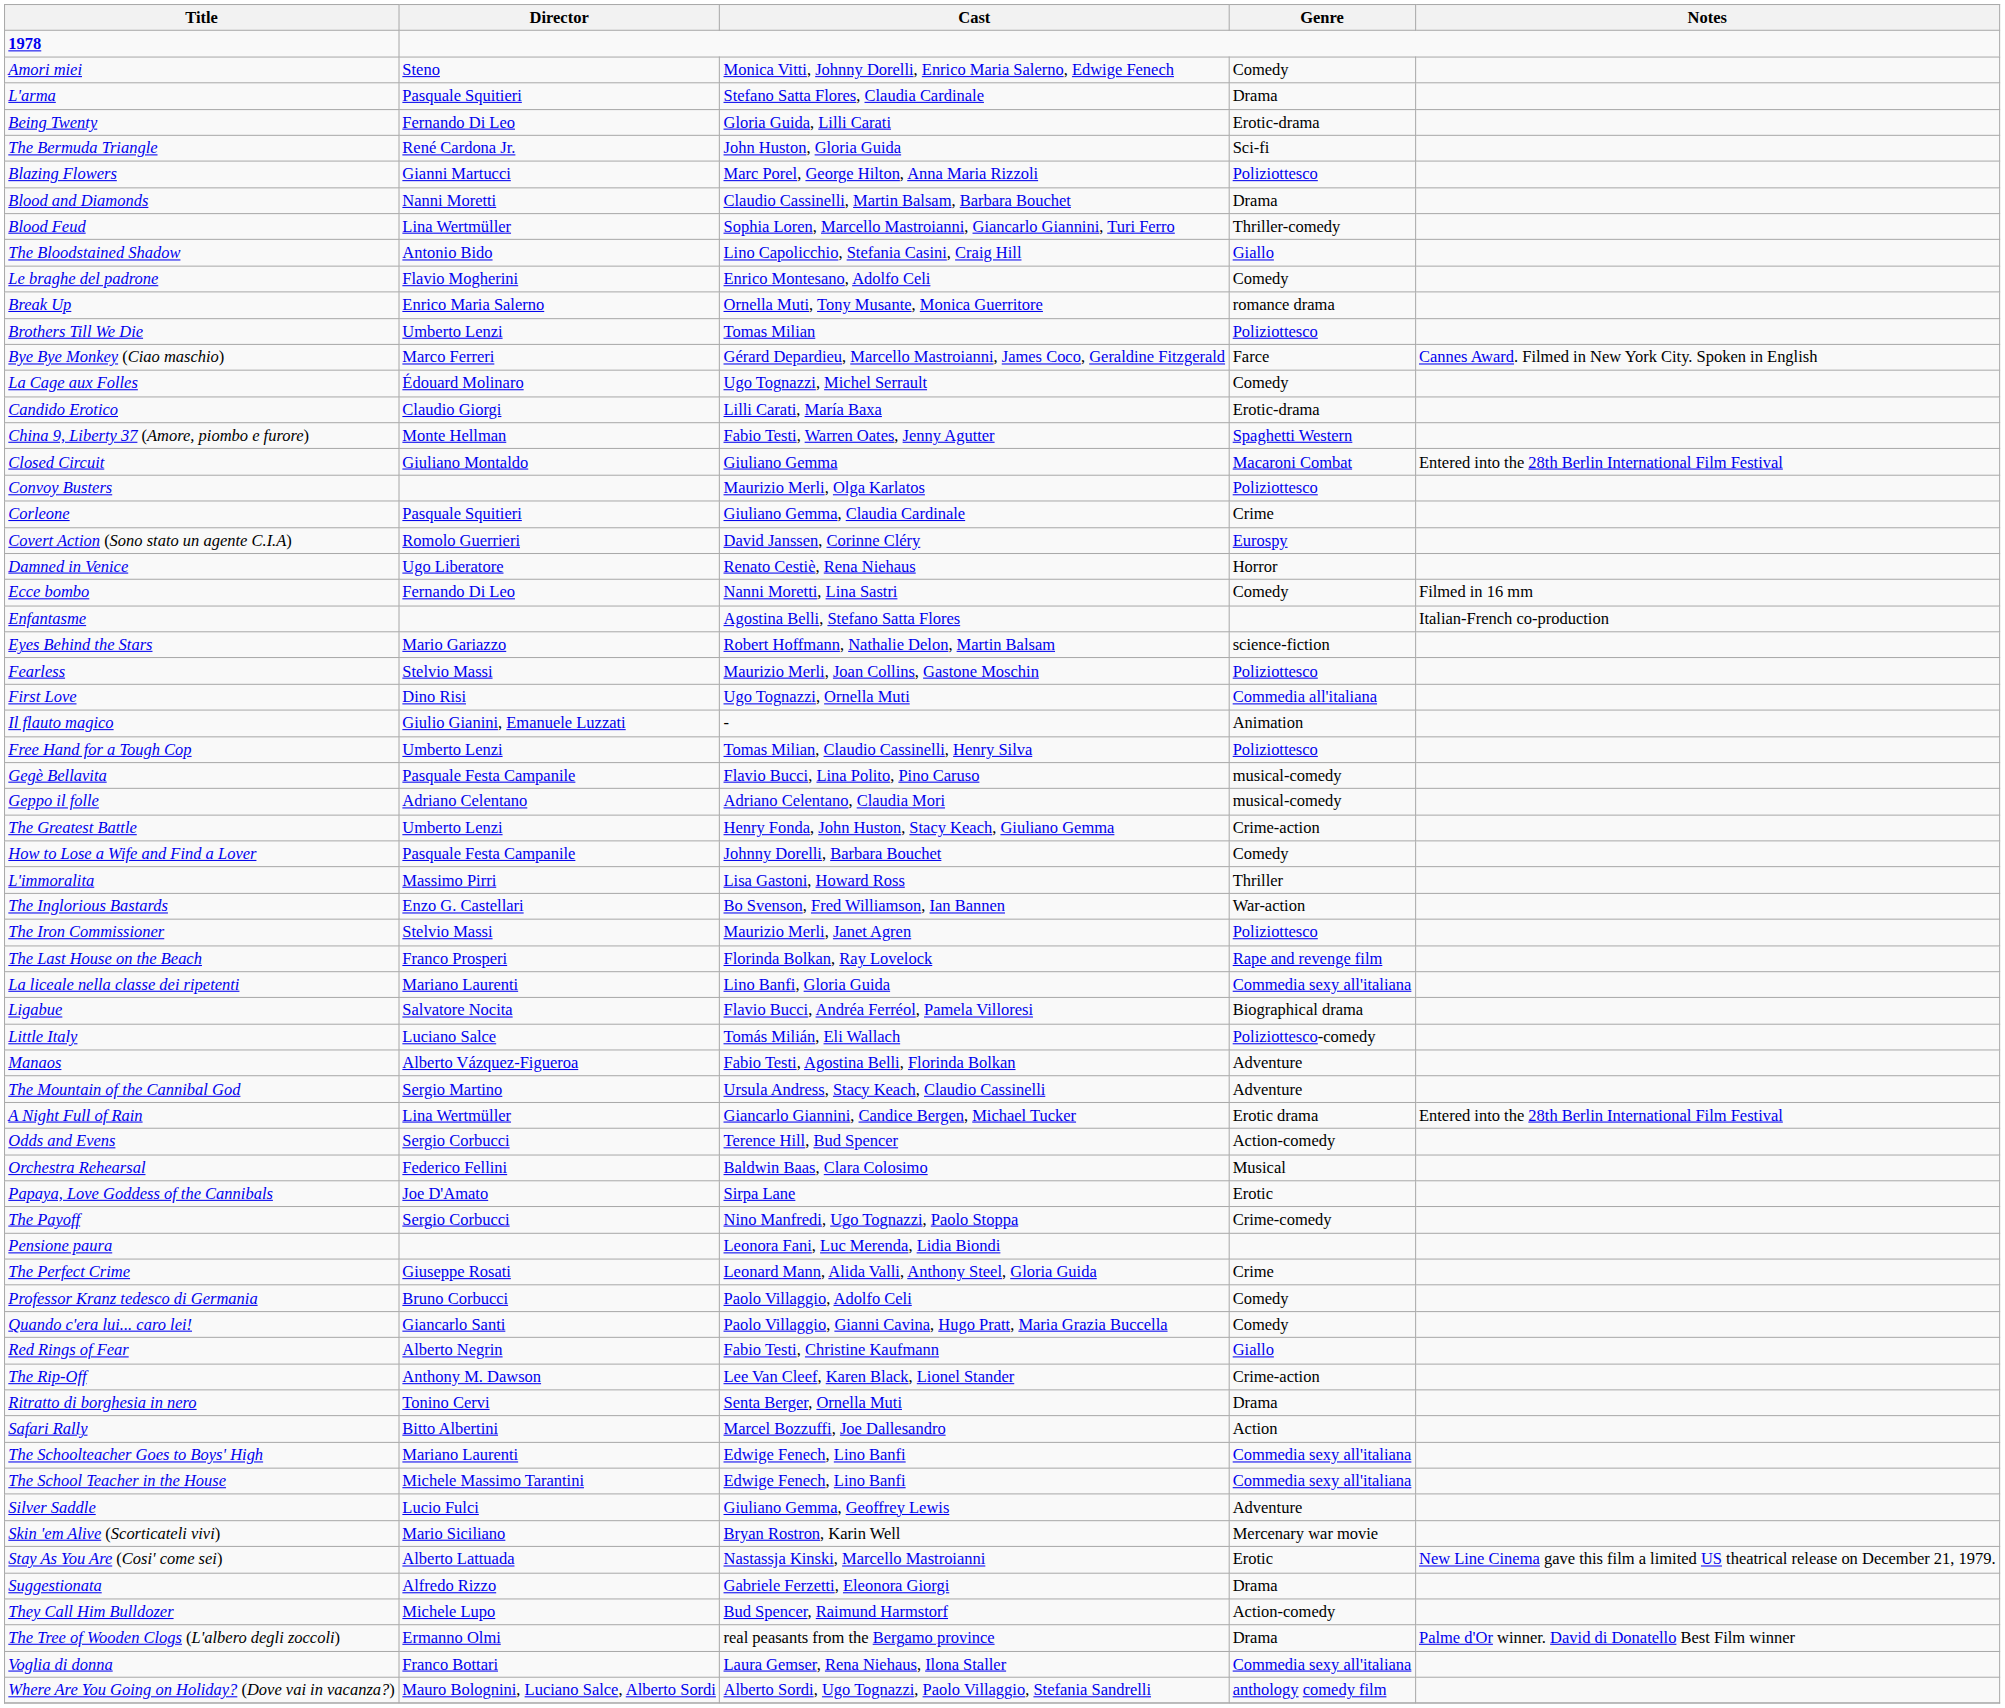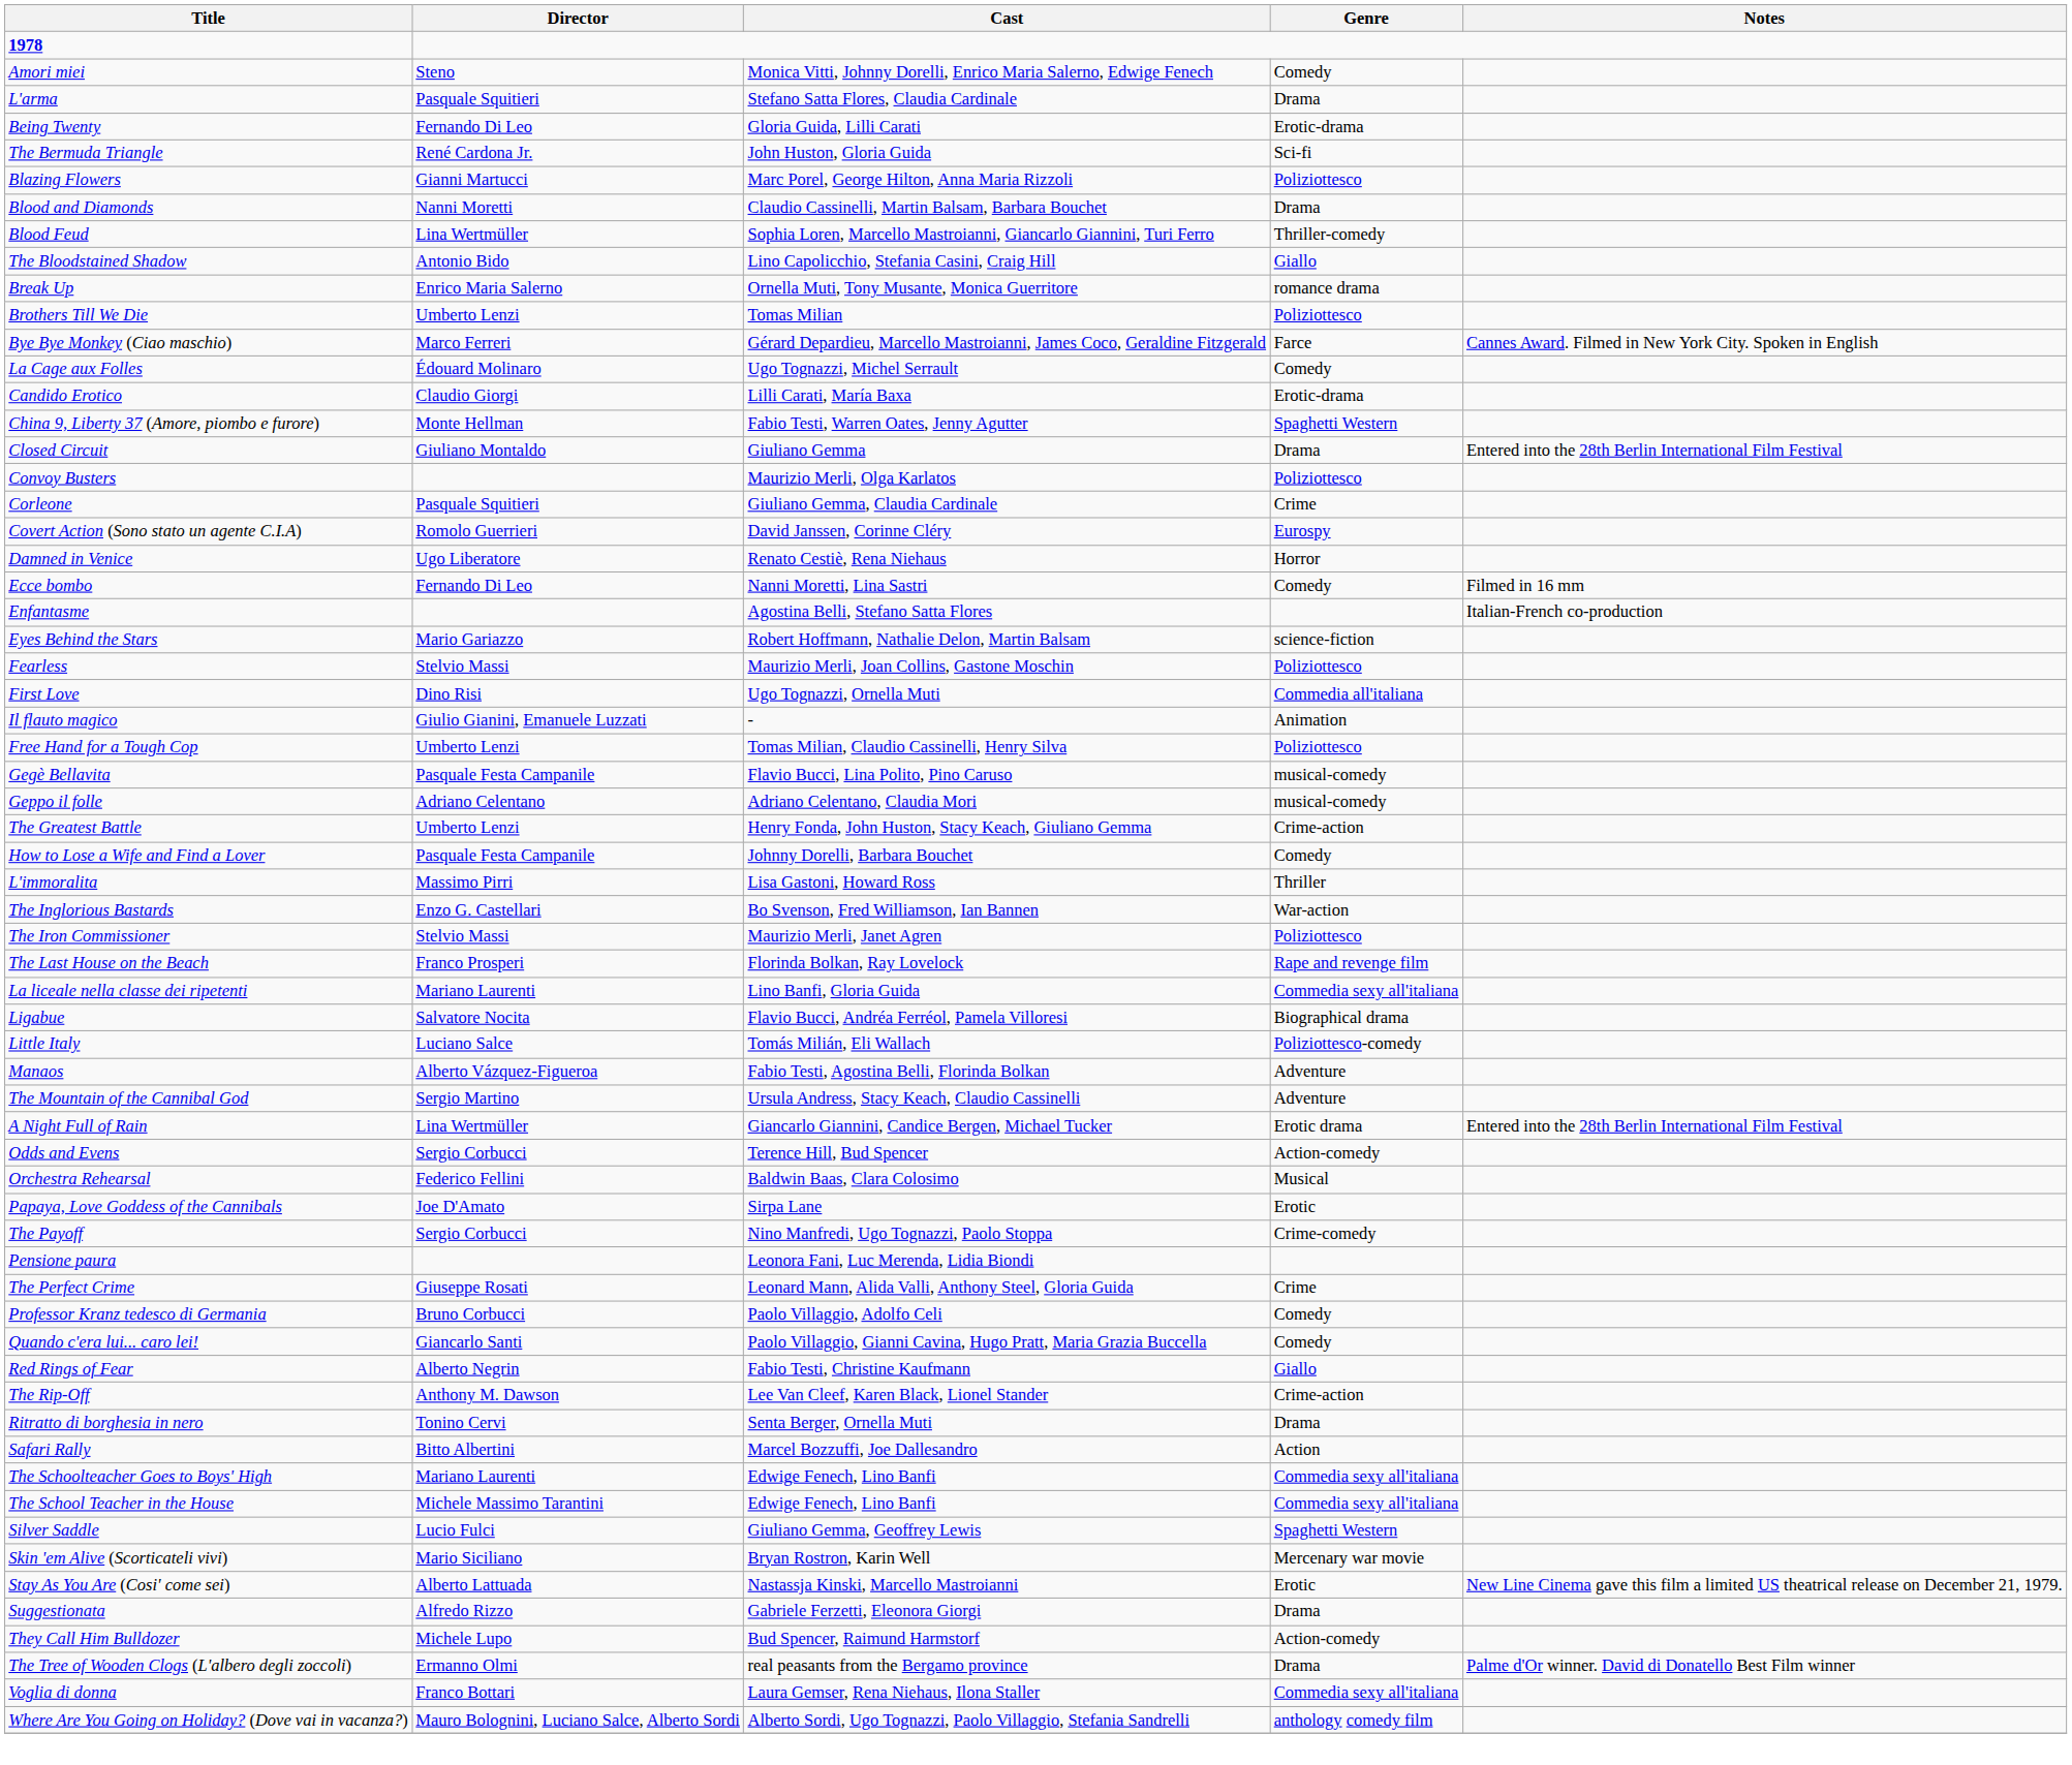- row: Le braghe del padrone | Flavio Mogherini | Enrico Montesano, Adolfo Celi | Comedy
Closed Circuit | Genre: Macaroni Combat -> Drama
Silver Saddle | Genre: Adventure -> Spaghetti Western
